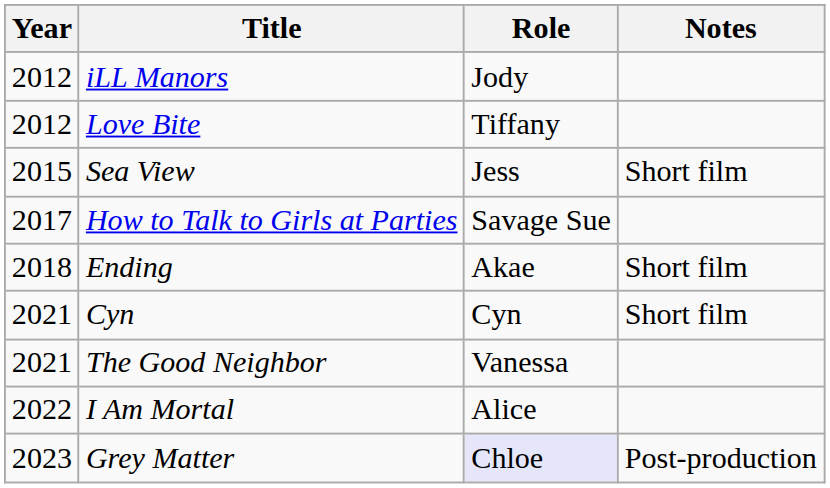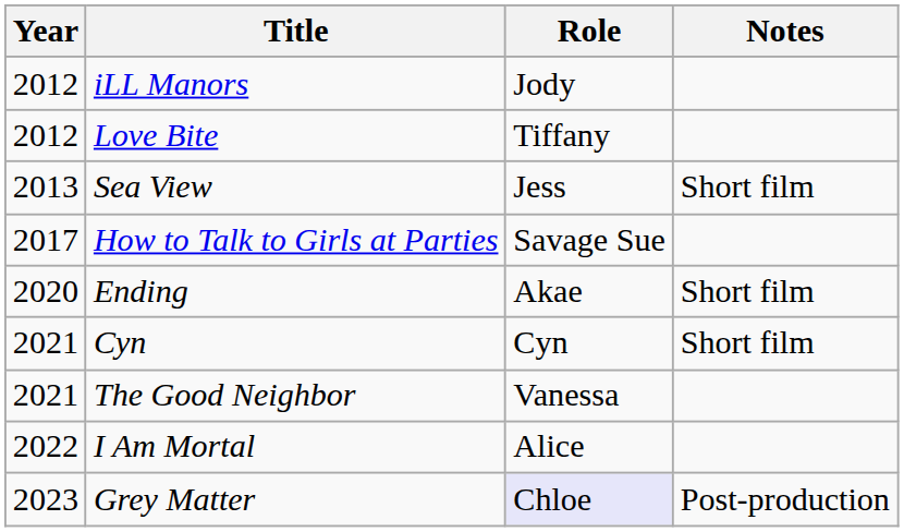Sea View | Year: 2015 -> 2013
Ending | Year: 2018 -> 2020
